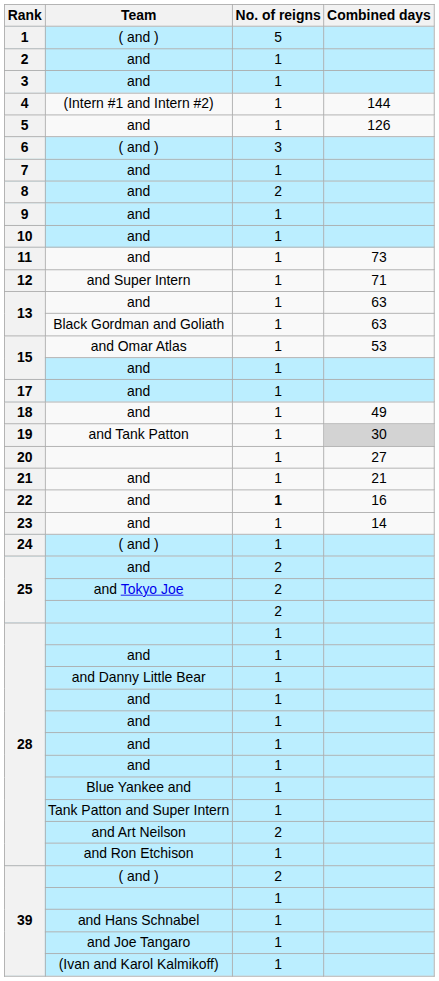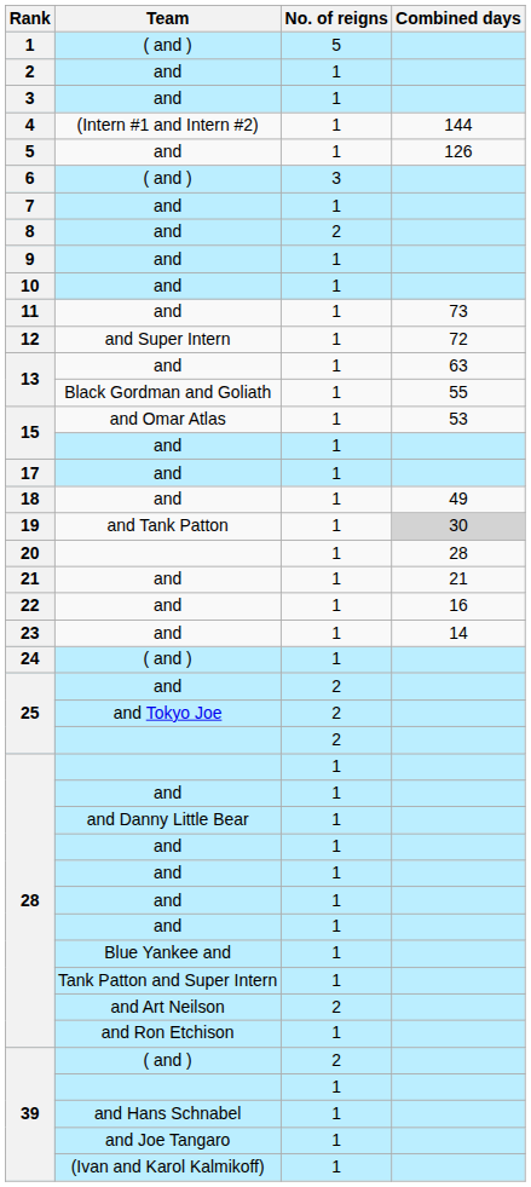12 | Combined days: 71 -> 72
13 / Black Gordman and Goliath | Combined days: 63 -> 55
20 | Combined days: 27 -> 28
22 | No. of reigns: bold -> normal
